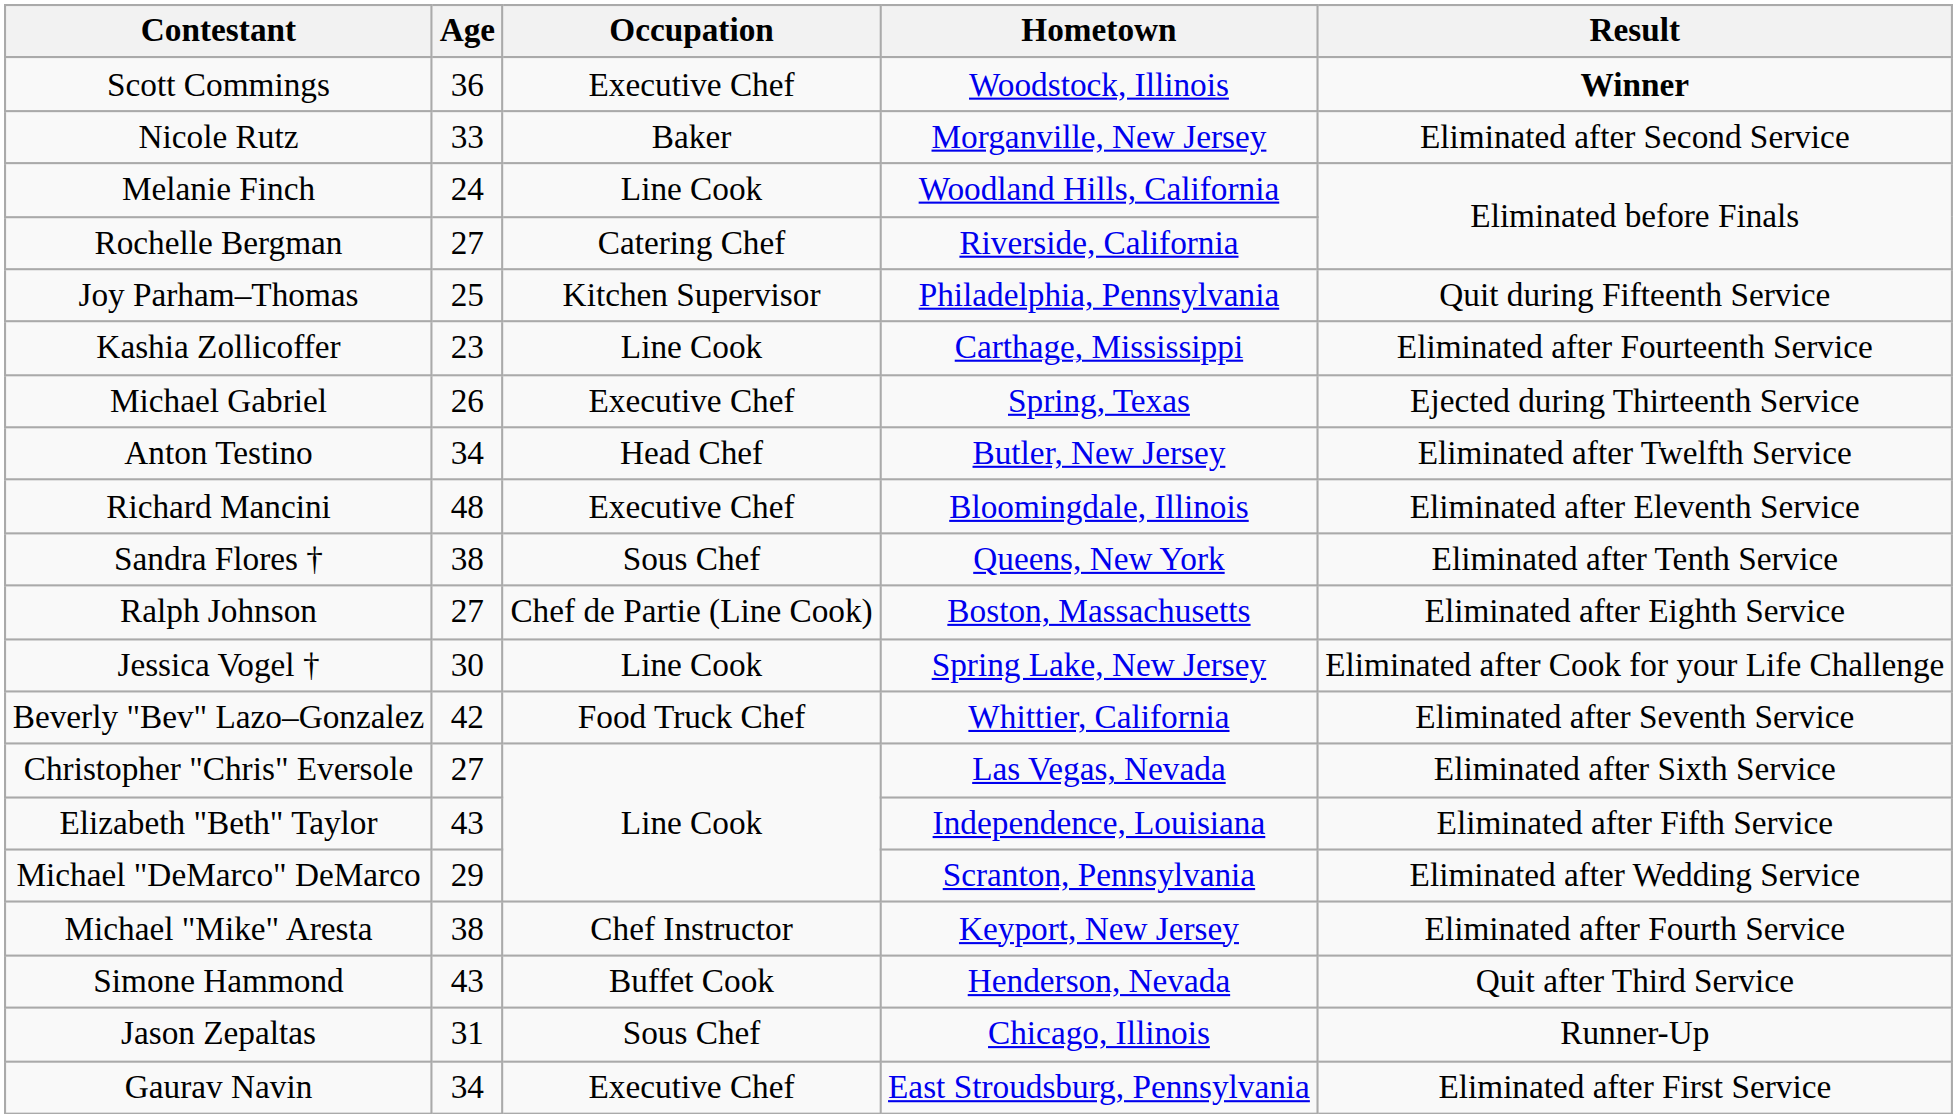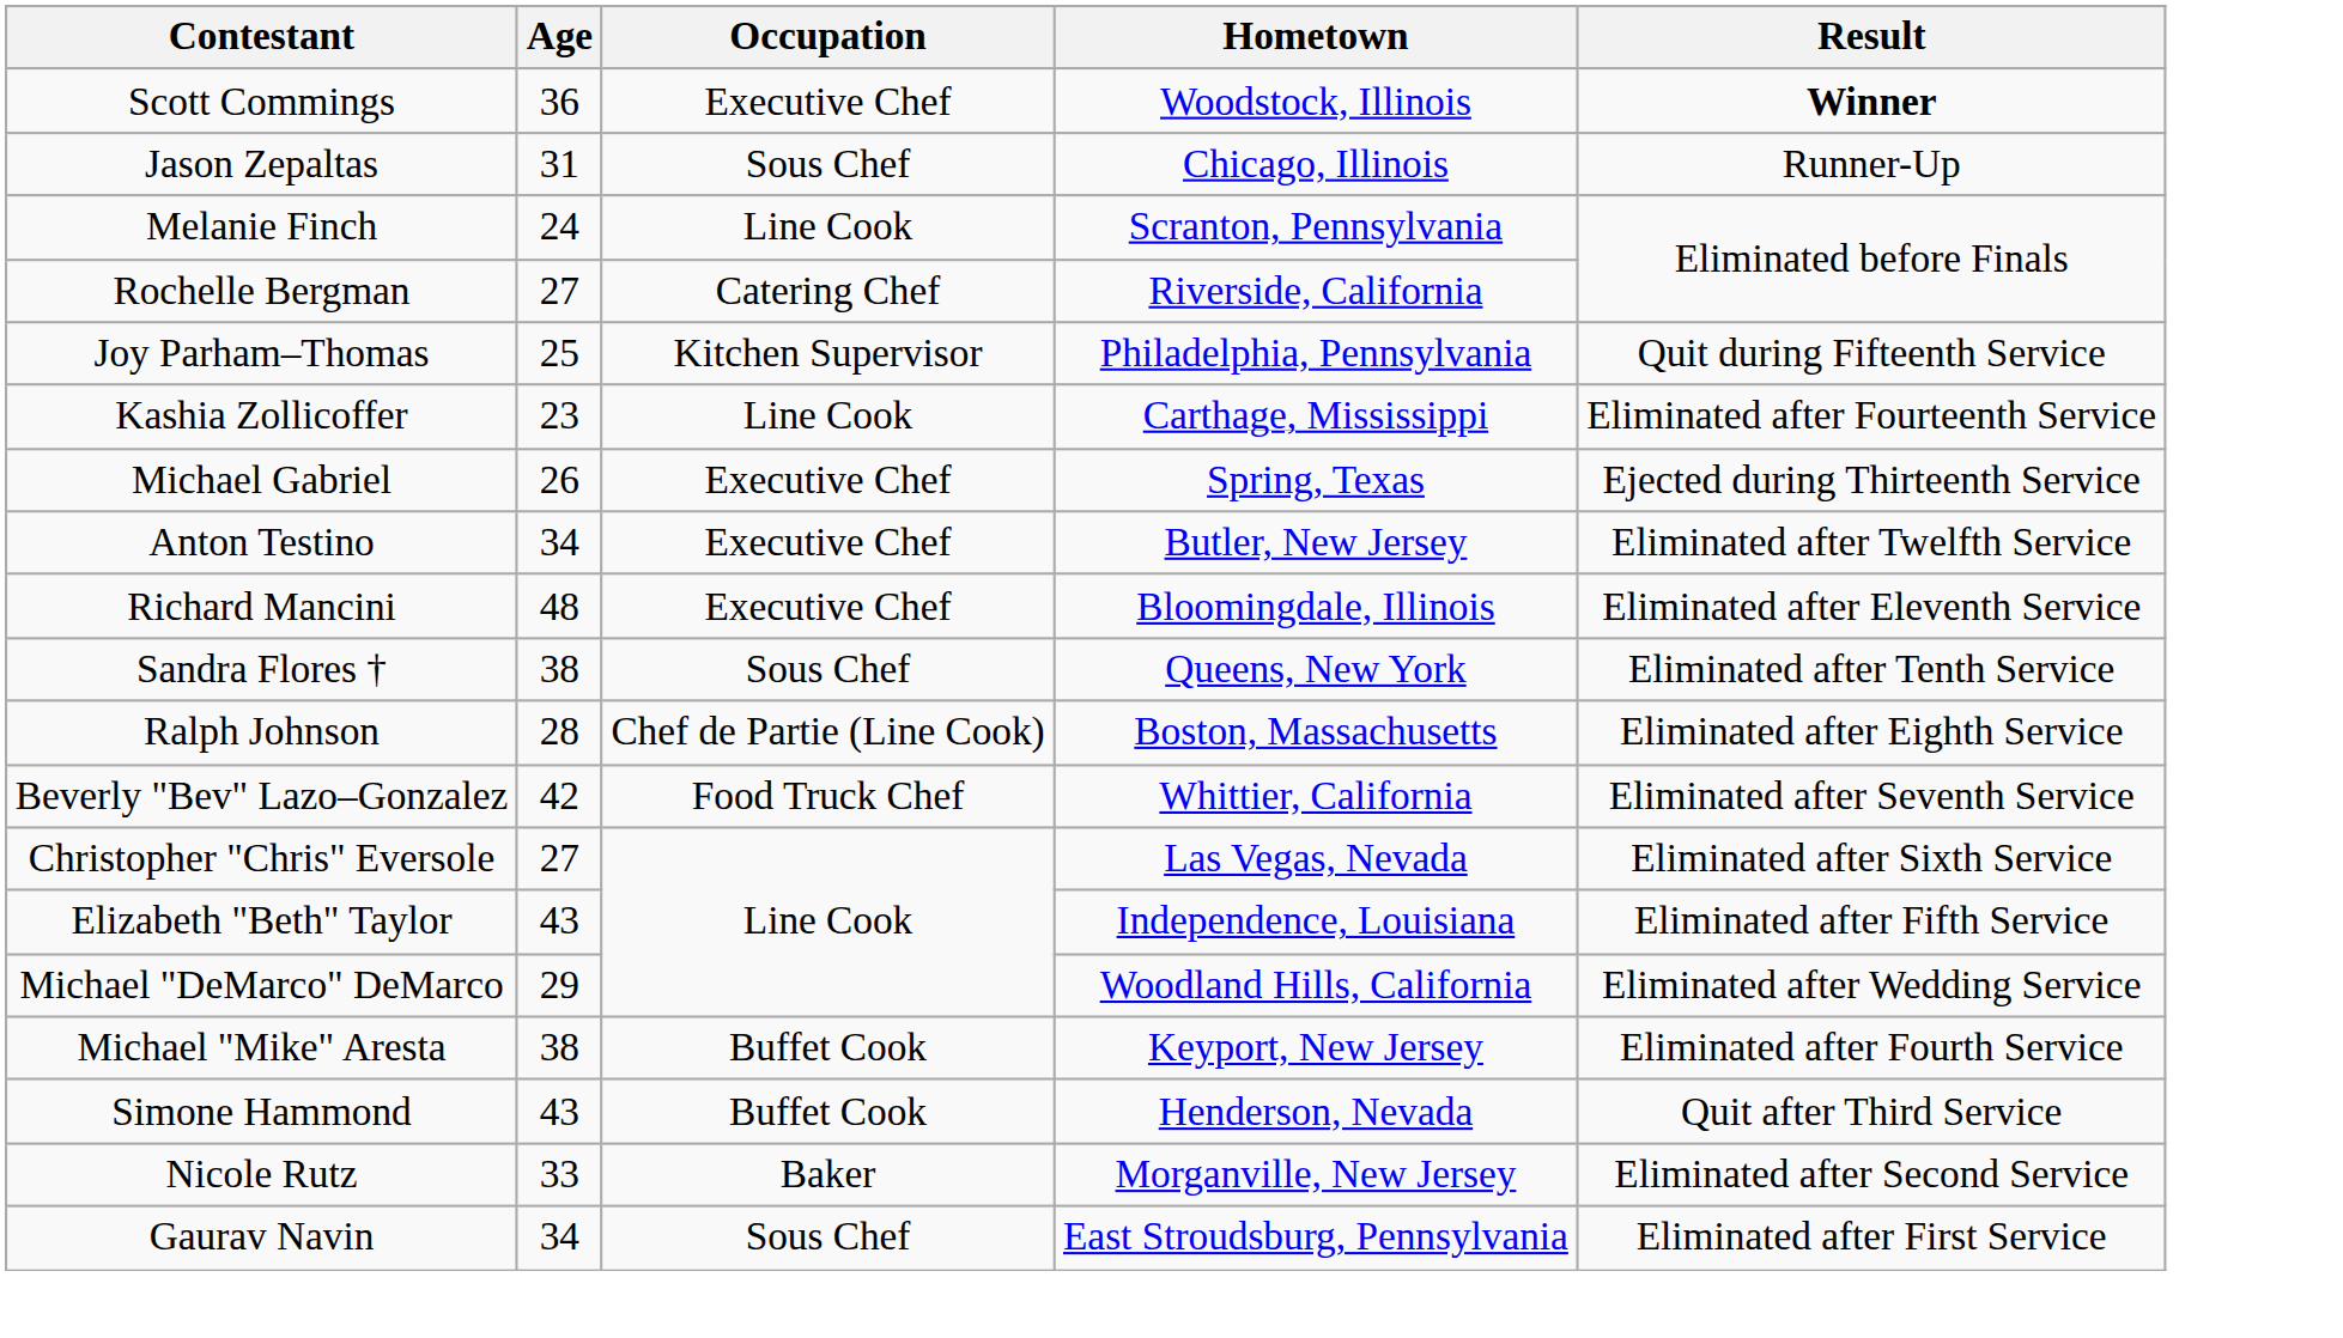rows swapped: Jason Zepaltas <-> Nicole Rutz
Melanie Finch | Hometown: Woodland Hills, California -> Scranton, Pennsylvania
Anton Testino | Occupation: Head Chef -> Executive Chef
Ralph Johnson | Age: 27 -> 28
- row: Jessica Vogel † | 30 | Line Cook | Spring Lake, New Jersey | Eliminated after Cook for your Life Challenge
Michael "DeMarco" DeMarco | Hometown: Scranton, Pennsylvania -> Woodland Hills, California
Michael "Mike" Aresta | Occupation: Chef Instructor -> Buffet Cook
Gaurav Navin | Occupation: Executive Chef -> Sous Chef
